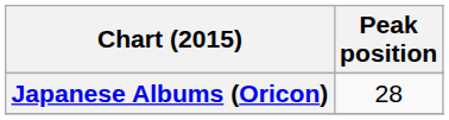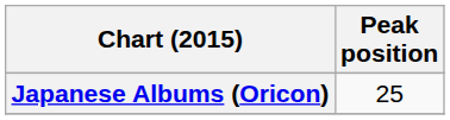Japanese Albums (Oricon) | Peak position: 28 -> 25
